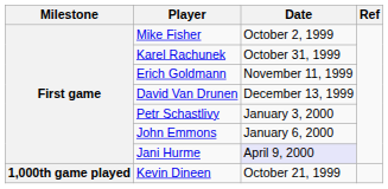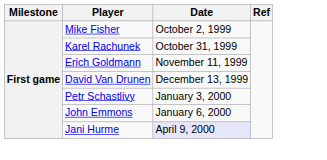- row: 1,000th game played | Kevin Dineen | October 21, 1999
